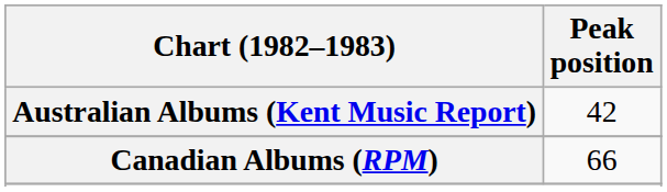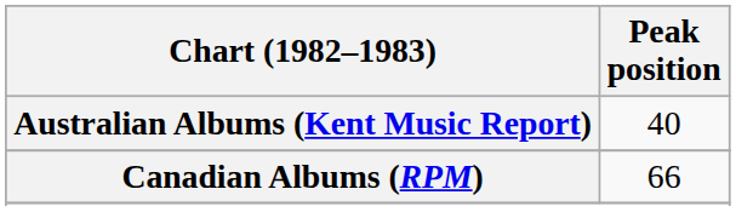Australian Albums (Kent Music Report) | Peak position: 42 -> 40
